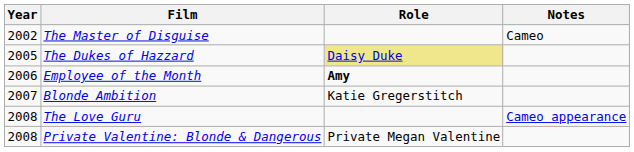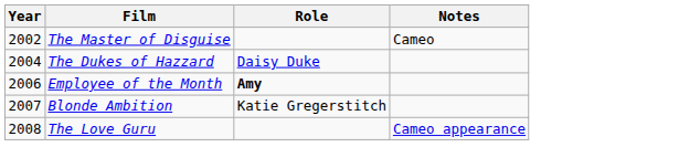The Dukes of Hazzard | Year: 2005 -> 2004
The Dukes of Hazzard | Role: khaki background -> no background
- row: 2008 | Private Valentine: Blonde & Dangerous | Private Megan Valentine
